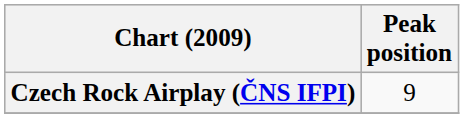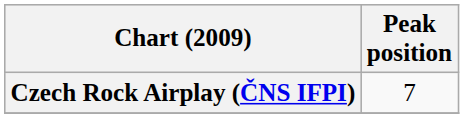Czech Rock Airplay (ČNS IFPI) | Peak position: 9 -> 7
